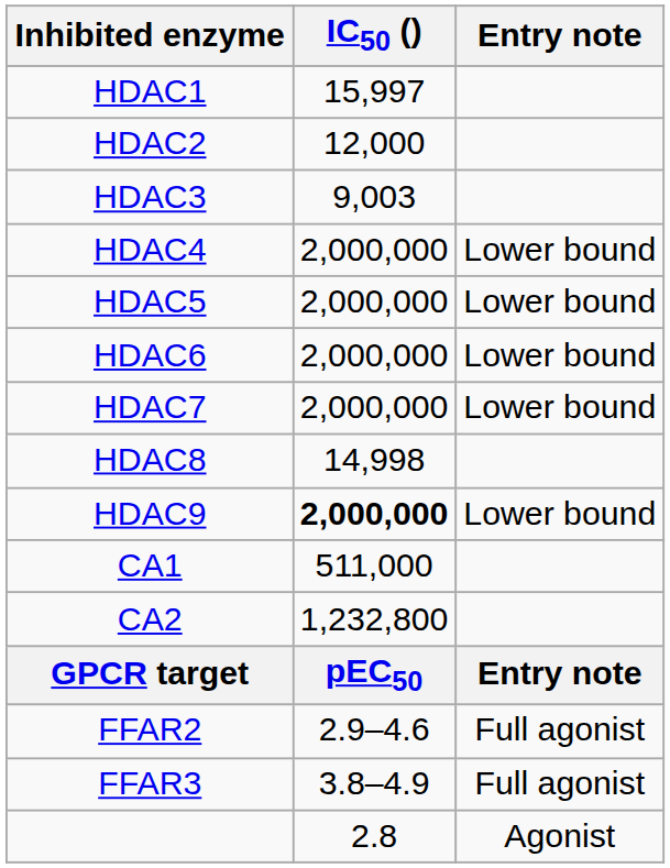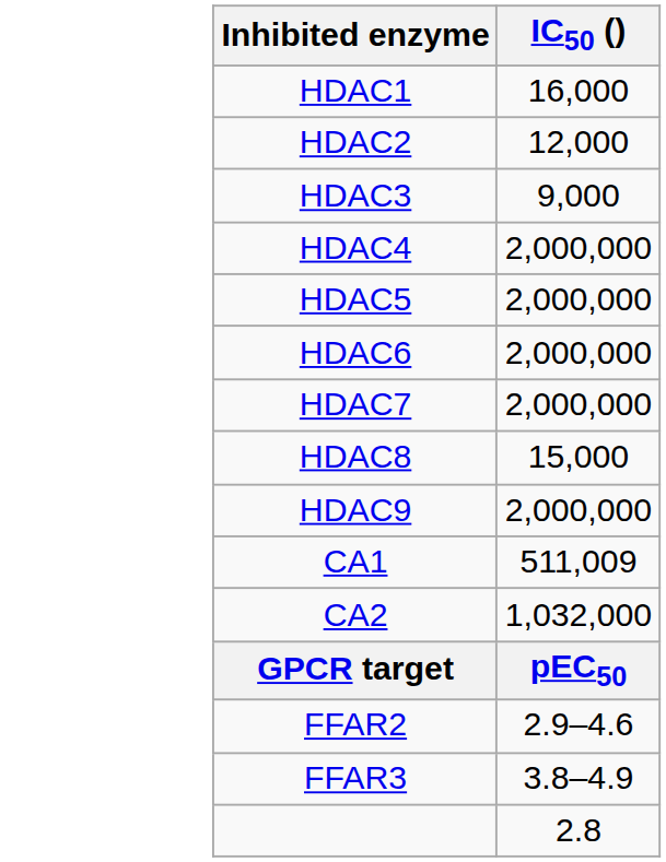- column: Entry note | Lower bound | Lower bound | Lower bound | Lower bound | Lower bound | Entry note | Full agonist | Full agonist | Agonist
HDAC1 | IC50 (): 15,997 -> 16,000
HDAC3 | IC50 (): 9,003 -> 9,000
HDAC8 | IC50 (): 14,998 -> 15,000
HDAC9 | IC50 (): bold -> normal
CA1 | IC50 (): 511,000 -> 511,009
CA2 | IC50 (): 1,232,800 -> 1,032,000
